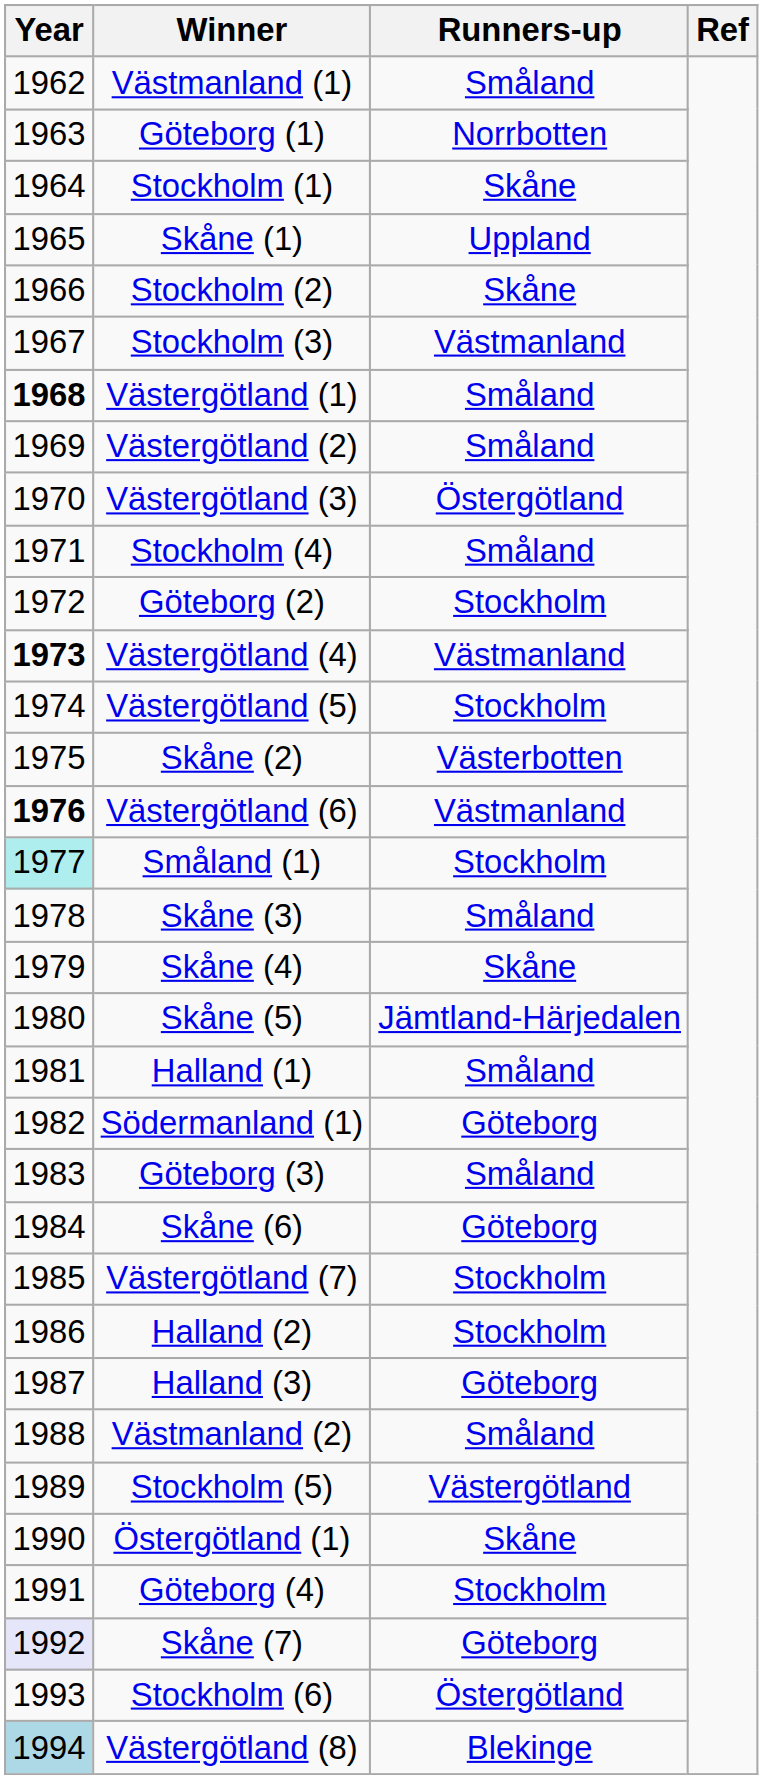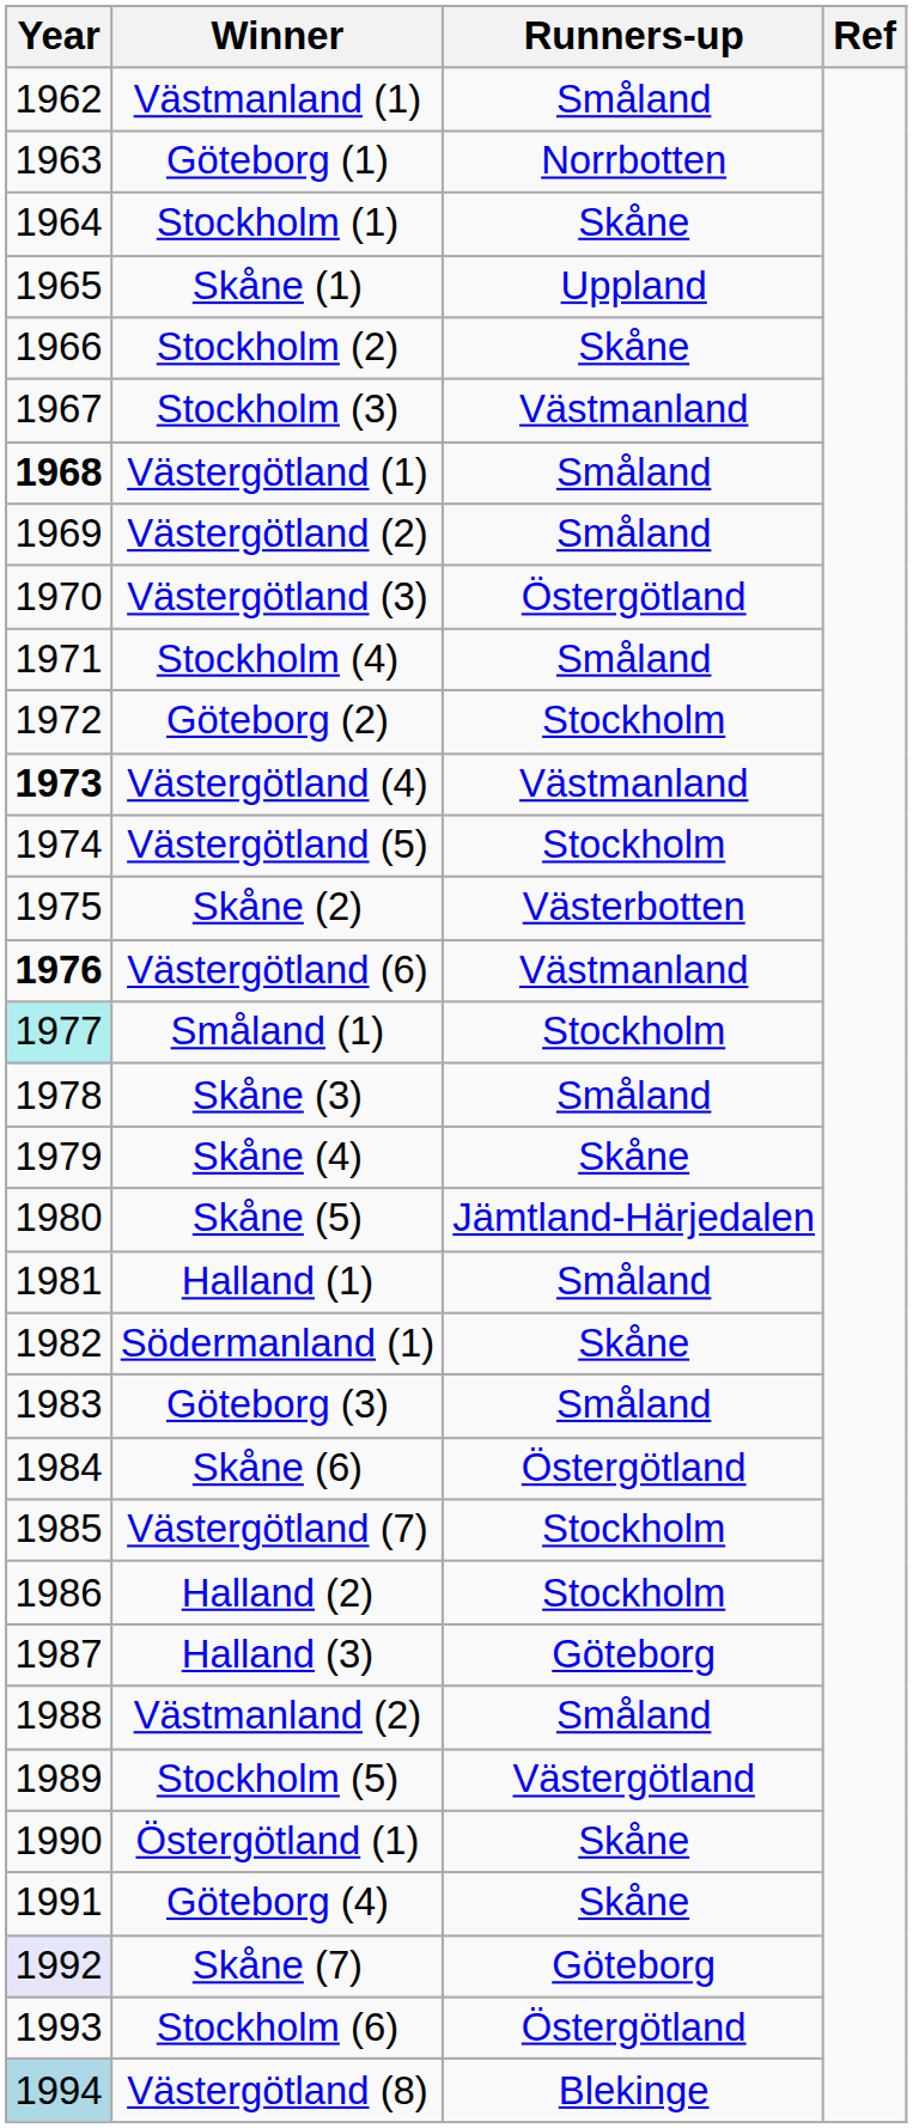Södermanland (1) | Runners-up: Göteborg -> Skåne
Skåne (6) | Runners-up: Göteborg -> Östergötland
Göteborg (4) | Runners-up: Stockholm -> Skåne
